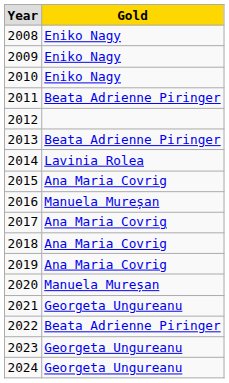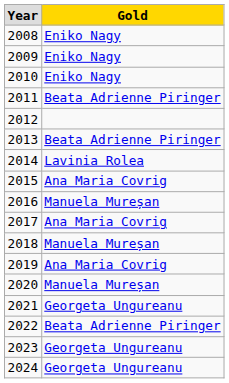2018 | Gold: Ana Maria Covrig -> Manuela Mureșan
